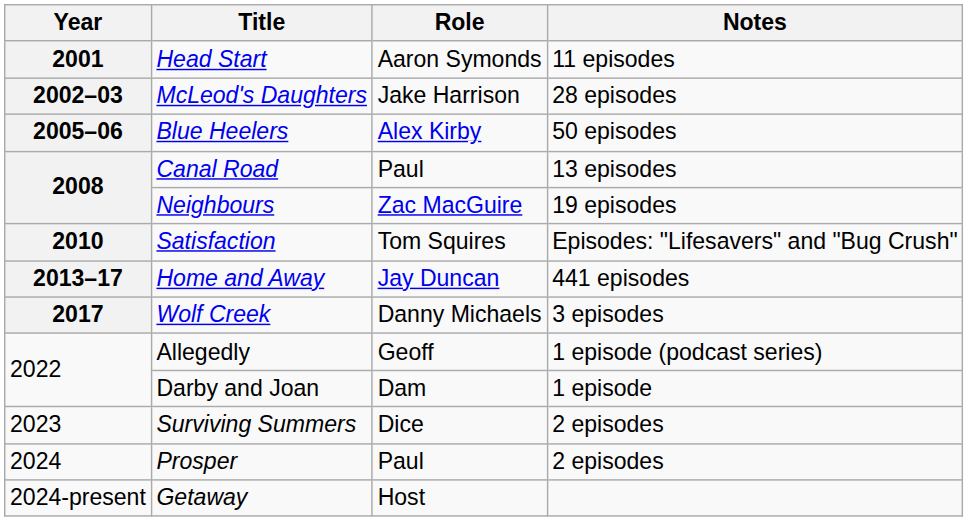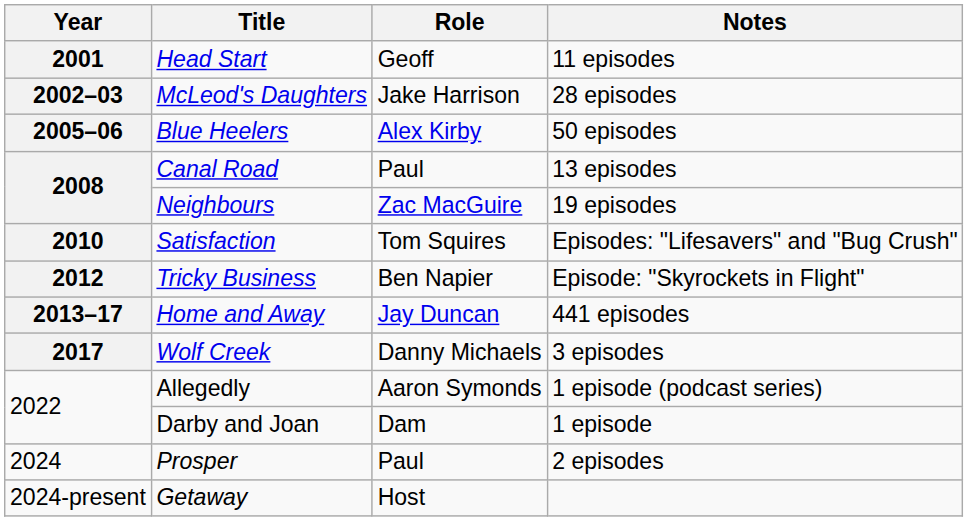Head Start | Role: Aaron Symonds -> Geoff
+ row: 2012 | Tricky Business | Ben Napier | Episode: "Skyrockets in Flight"
Allegedly | Role: Geoff -> Aaron Symonds
- row: 2023 | Surviving Summers | Dice | 2 episodes
